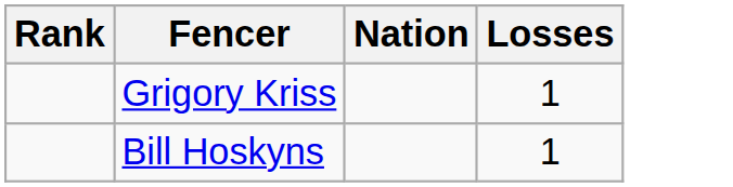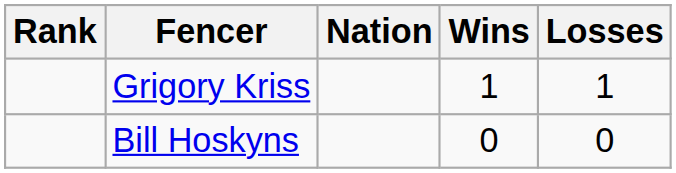+ column: Wins | 1 | 0
Bill Hoskyns | Losses: 1 -> 0
